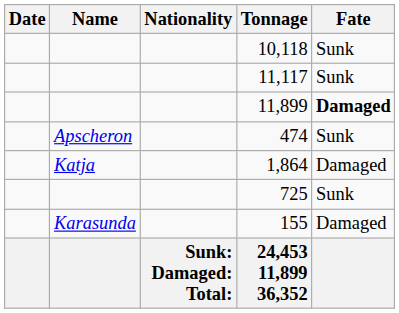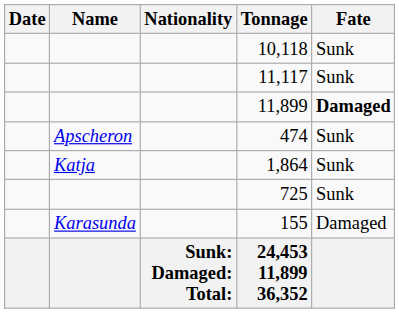1,864 | Fate: Damaged -> Sunk
